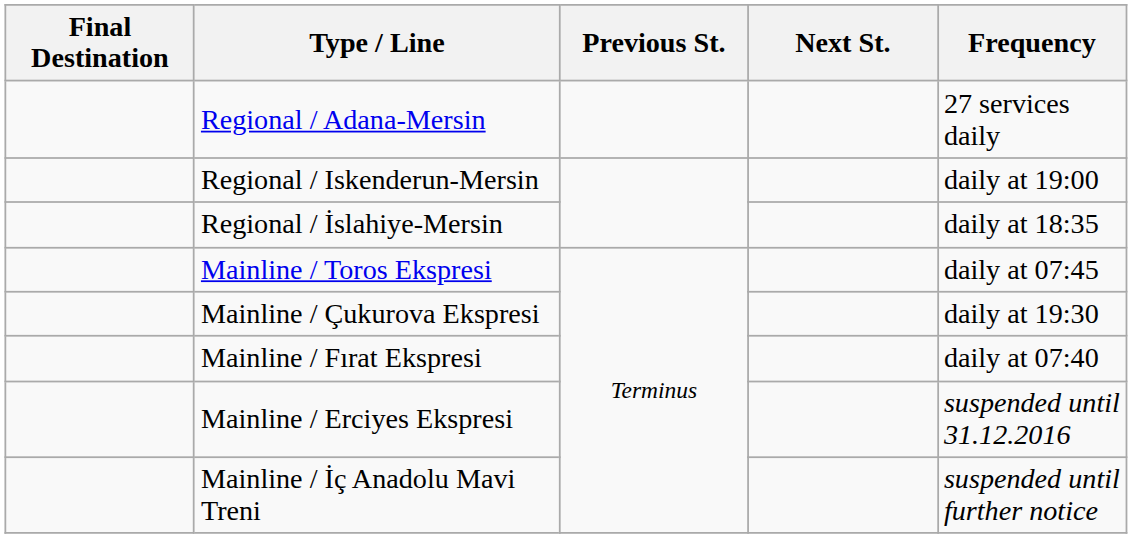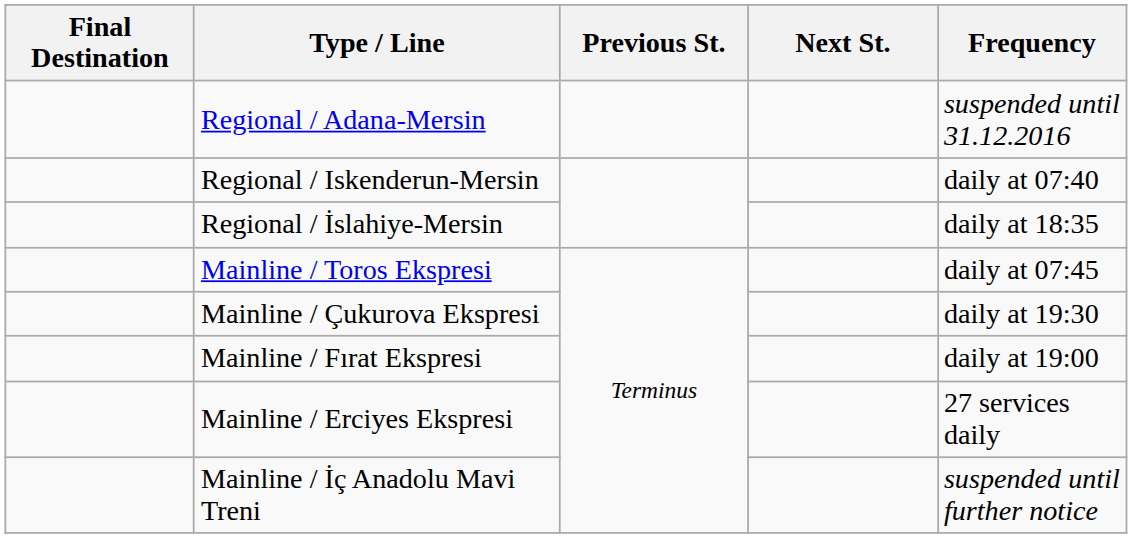Regional / Adana-Mersin | Frequency: 27 services daily -> suspended until 31.12.2016
Regional / Iskenderun-Mersin | Frequency: daily at 19:00 -> daily at 07:40
Mainline / Fırat Ekspresi | Frequency: daily at 07:40 -> daily at 19:00
Mainline / Erciyes Ekspresi | Frequency: suspended until 31.12.2016 -> 27 services daily
